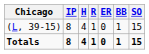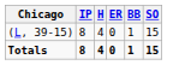- column: R | 1 | 1
